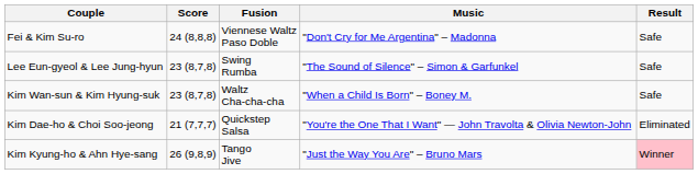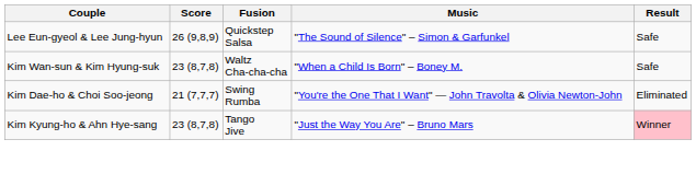- row: Fei & Kim Su-ro | 24 (8,8,8) | Viennese Waltz Paso Doble | "Don't Cry for Me Argentina" – Madonna | Safe
Lee Eun-gyeol & Lee Jung-hyun | Score: 23 (8,7,8) -> 26 (9,8,9)
Lee Eun-gyeol & Lee Jung-hyun | Fusion: Swing Rumba -> Quickstep Salsa
Kim Dae-ho & Choi Soo-jeong | Fusion: Quickstep Salsa -> Swing Rumba
Kim Kyung-ho & Ahn Hye-sang | Score: 26 (9,8,9) -> 23 (8,7,8)
